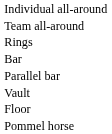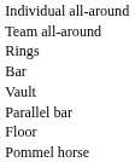rows swapped: Parallel bar <-> Vault
